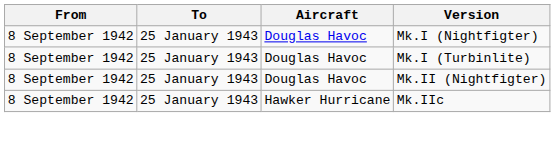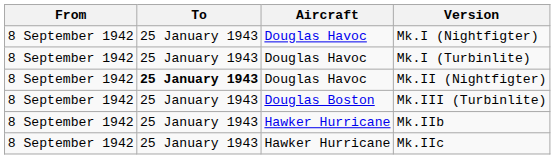Mk.II (Nightfigter) | To: normal -> bold
+ row: 8 September 1942 | 25 January 1943 | Douglas Boston | Mk.III (Turbinlite)
+ row: 8 September 1942 | 25 January 1943 | Hawker Hurricane | Mk.IIb
